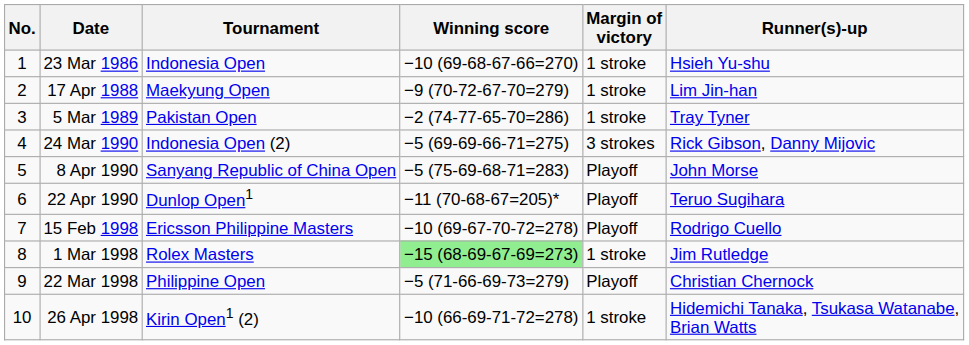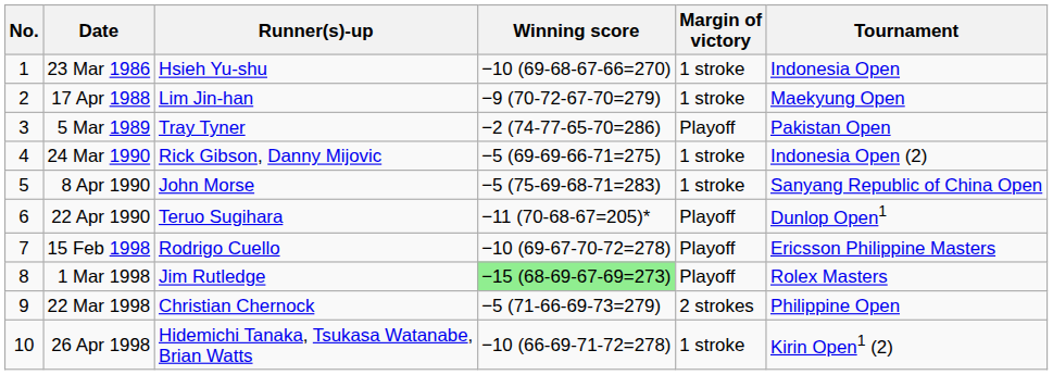columns swapped: Tournament <-> Runner(s)-up
5 Mar 1989 | Margin of victory: 1 stroke -> Playoff
24 Mar 1990 | Margin of victory: 3 strokes -> 1 stroke
8 Apr 1990 | Margin of victory: Playoff -> 1 stroke
1 Mar 1998 | Margin of victory: 1 stroke -> Playoff
22 Mar 1998 | Margin of victory: Playoff -> 2 strokes
